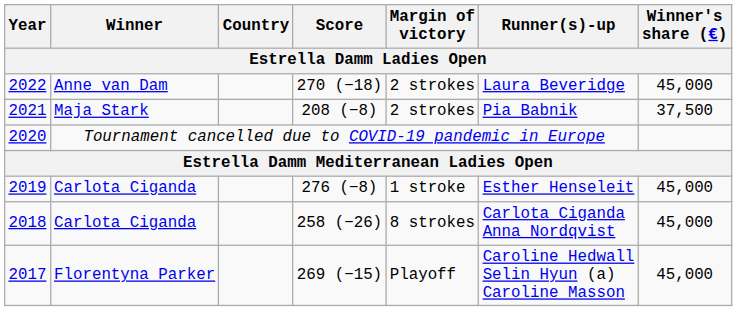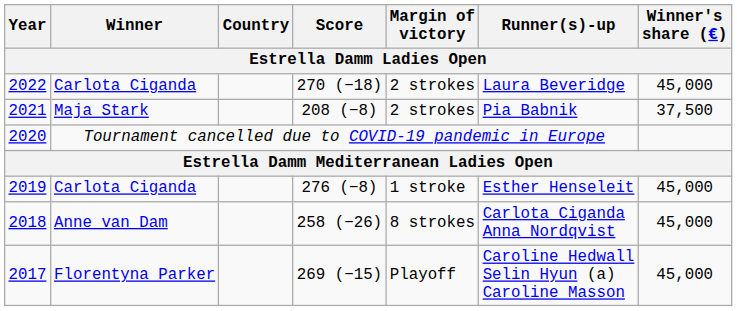2022 | Winner: Anne van Dam -> Carlota Ciganda
2018 | Winner: Carlota Ciganda -> Anne van Dam
